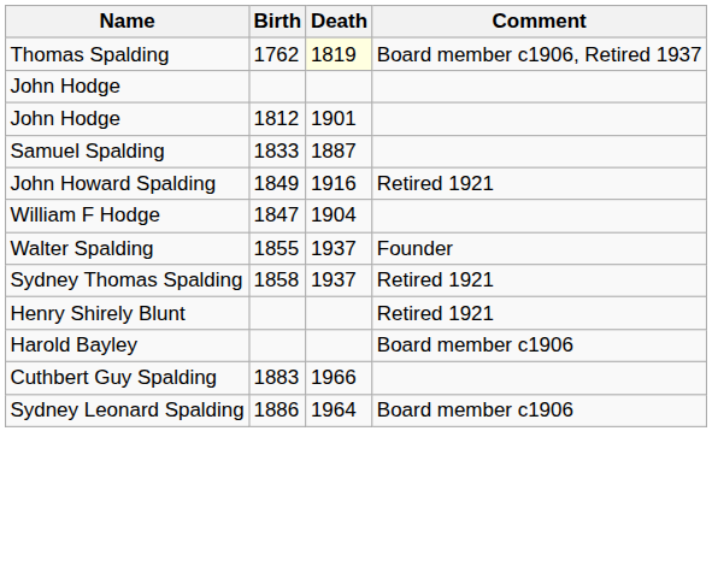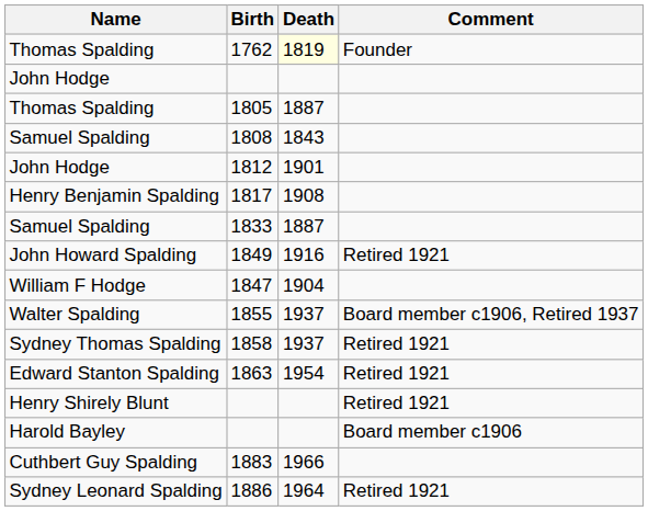1762 | Comment: Board member c1906, Retired 1937 -> Founder
+ row: Thomas Spalding | 1805 | 1887
+ row: Samuel Spalding | 1808 | 1843
+ row: Henry Benjamin Spalding | 1817 | 1908
1855 | Comment: Founder -> Board member c1906, Retired 1937
+ row: Edward Stanton Spalding | 1863 | 1954 | Retired 1921
1886 | Comment: Board member c1906 -> Retired 1921
